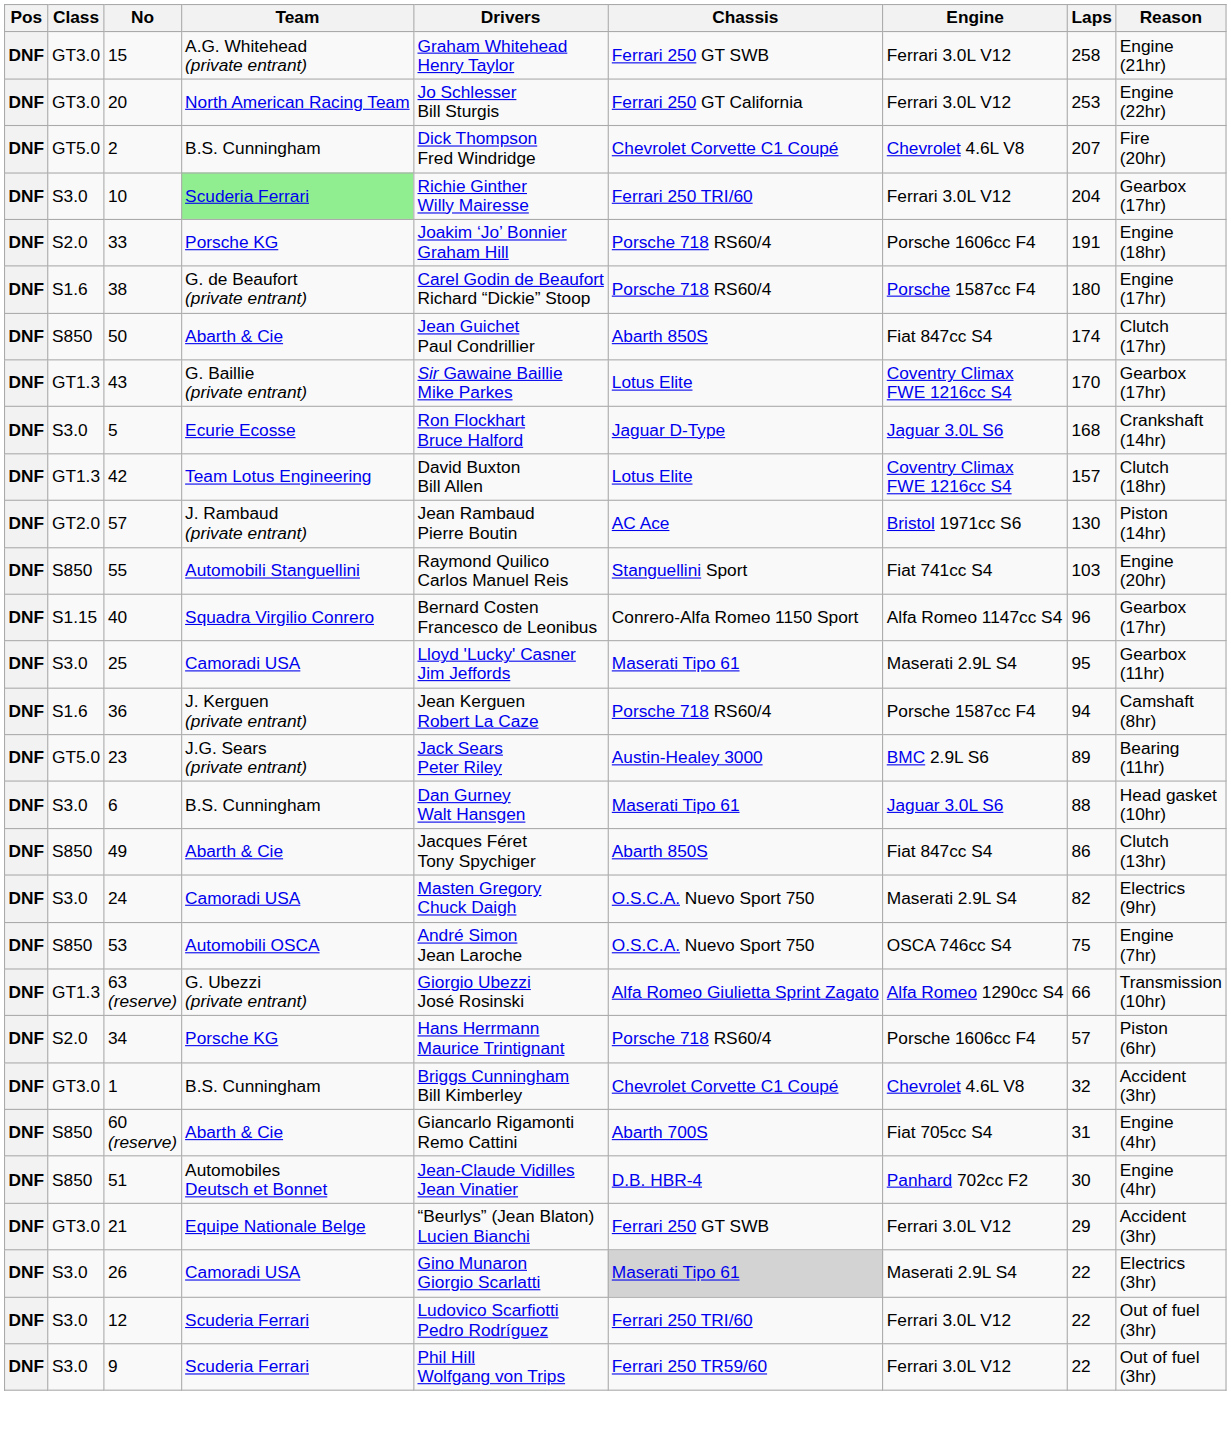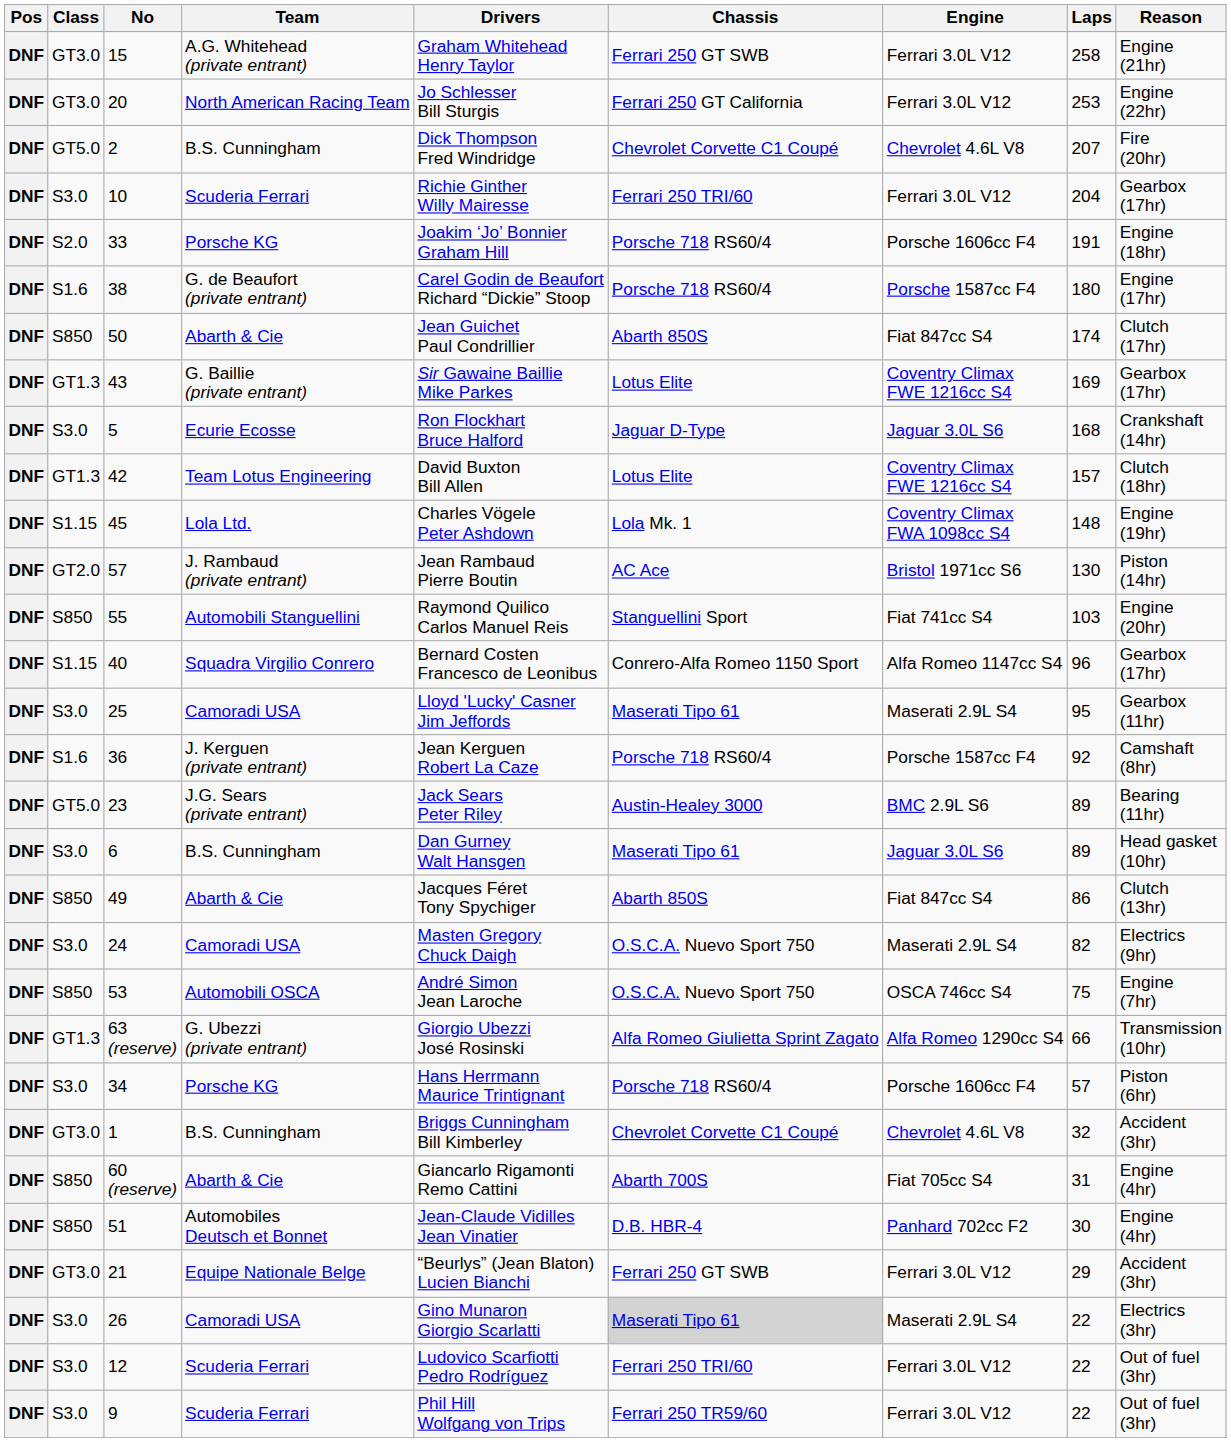10 | Team: lightgreen background -> no background
43 | Laps: 170 -> 169
+ row: DNF | S1.15 | 45 | Lola Ltd. | Charles Vögele Peter Ashdown | Lola Mk. 1 | Coventry Climax FWA 1098cc S4 | 148 | Engine (19hr)
36 | Laps: 94 -> 92
6 | Laps: 88 -> 89
34 | Class: S2.0 -> S3.0
